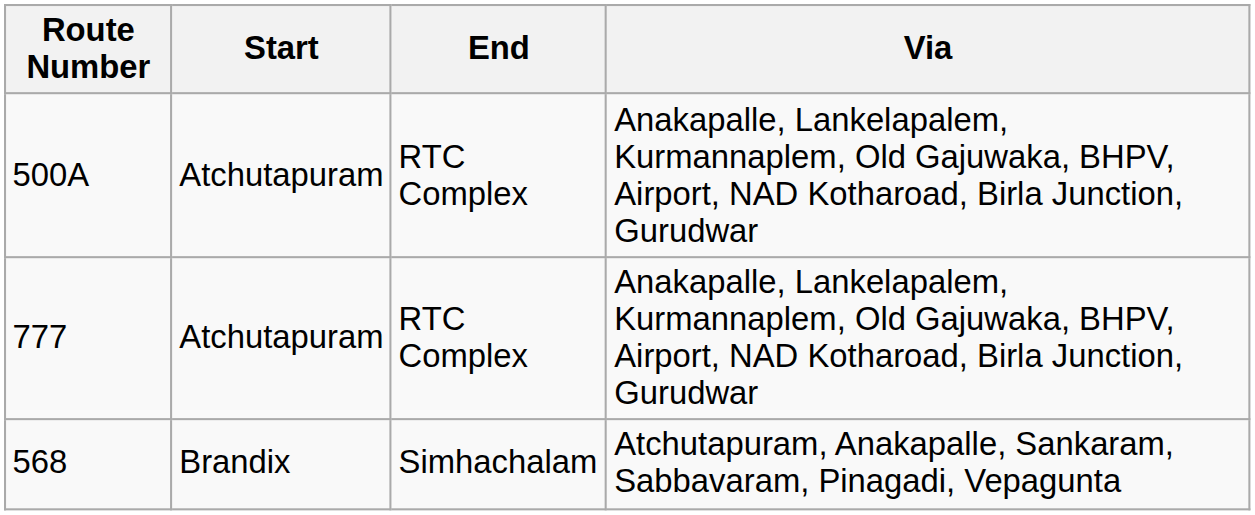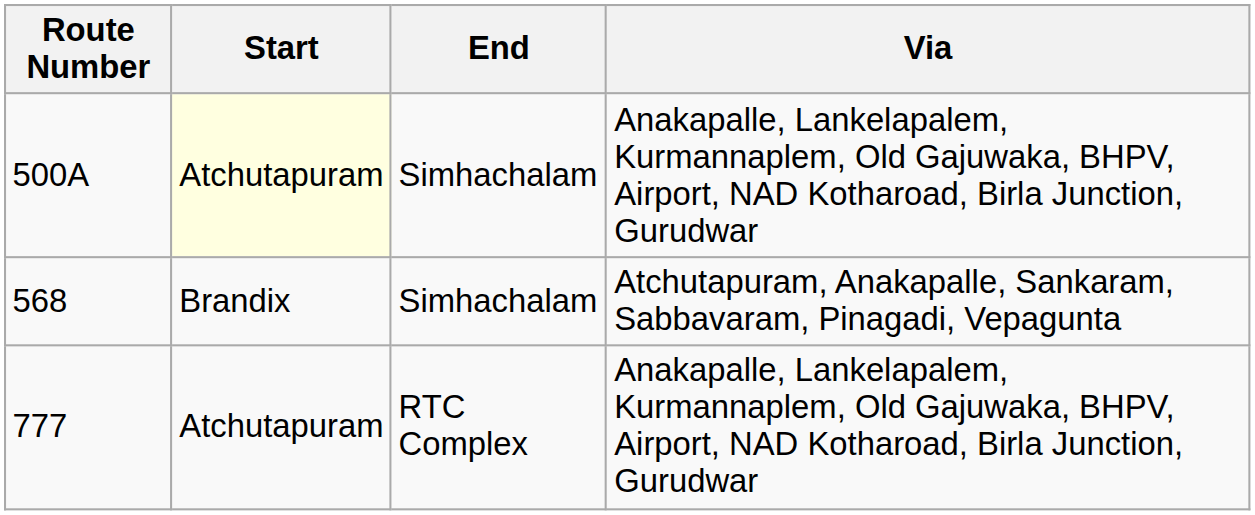500A | Start: no background -> lightyellow background
500A | End: RTC Complex -> Simhachalam
rows swapped: 777 <-> 568
